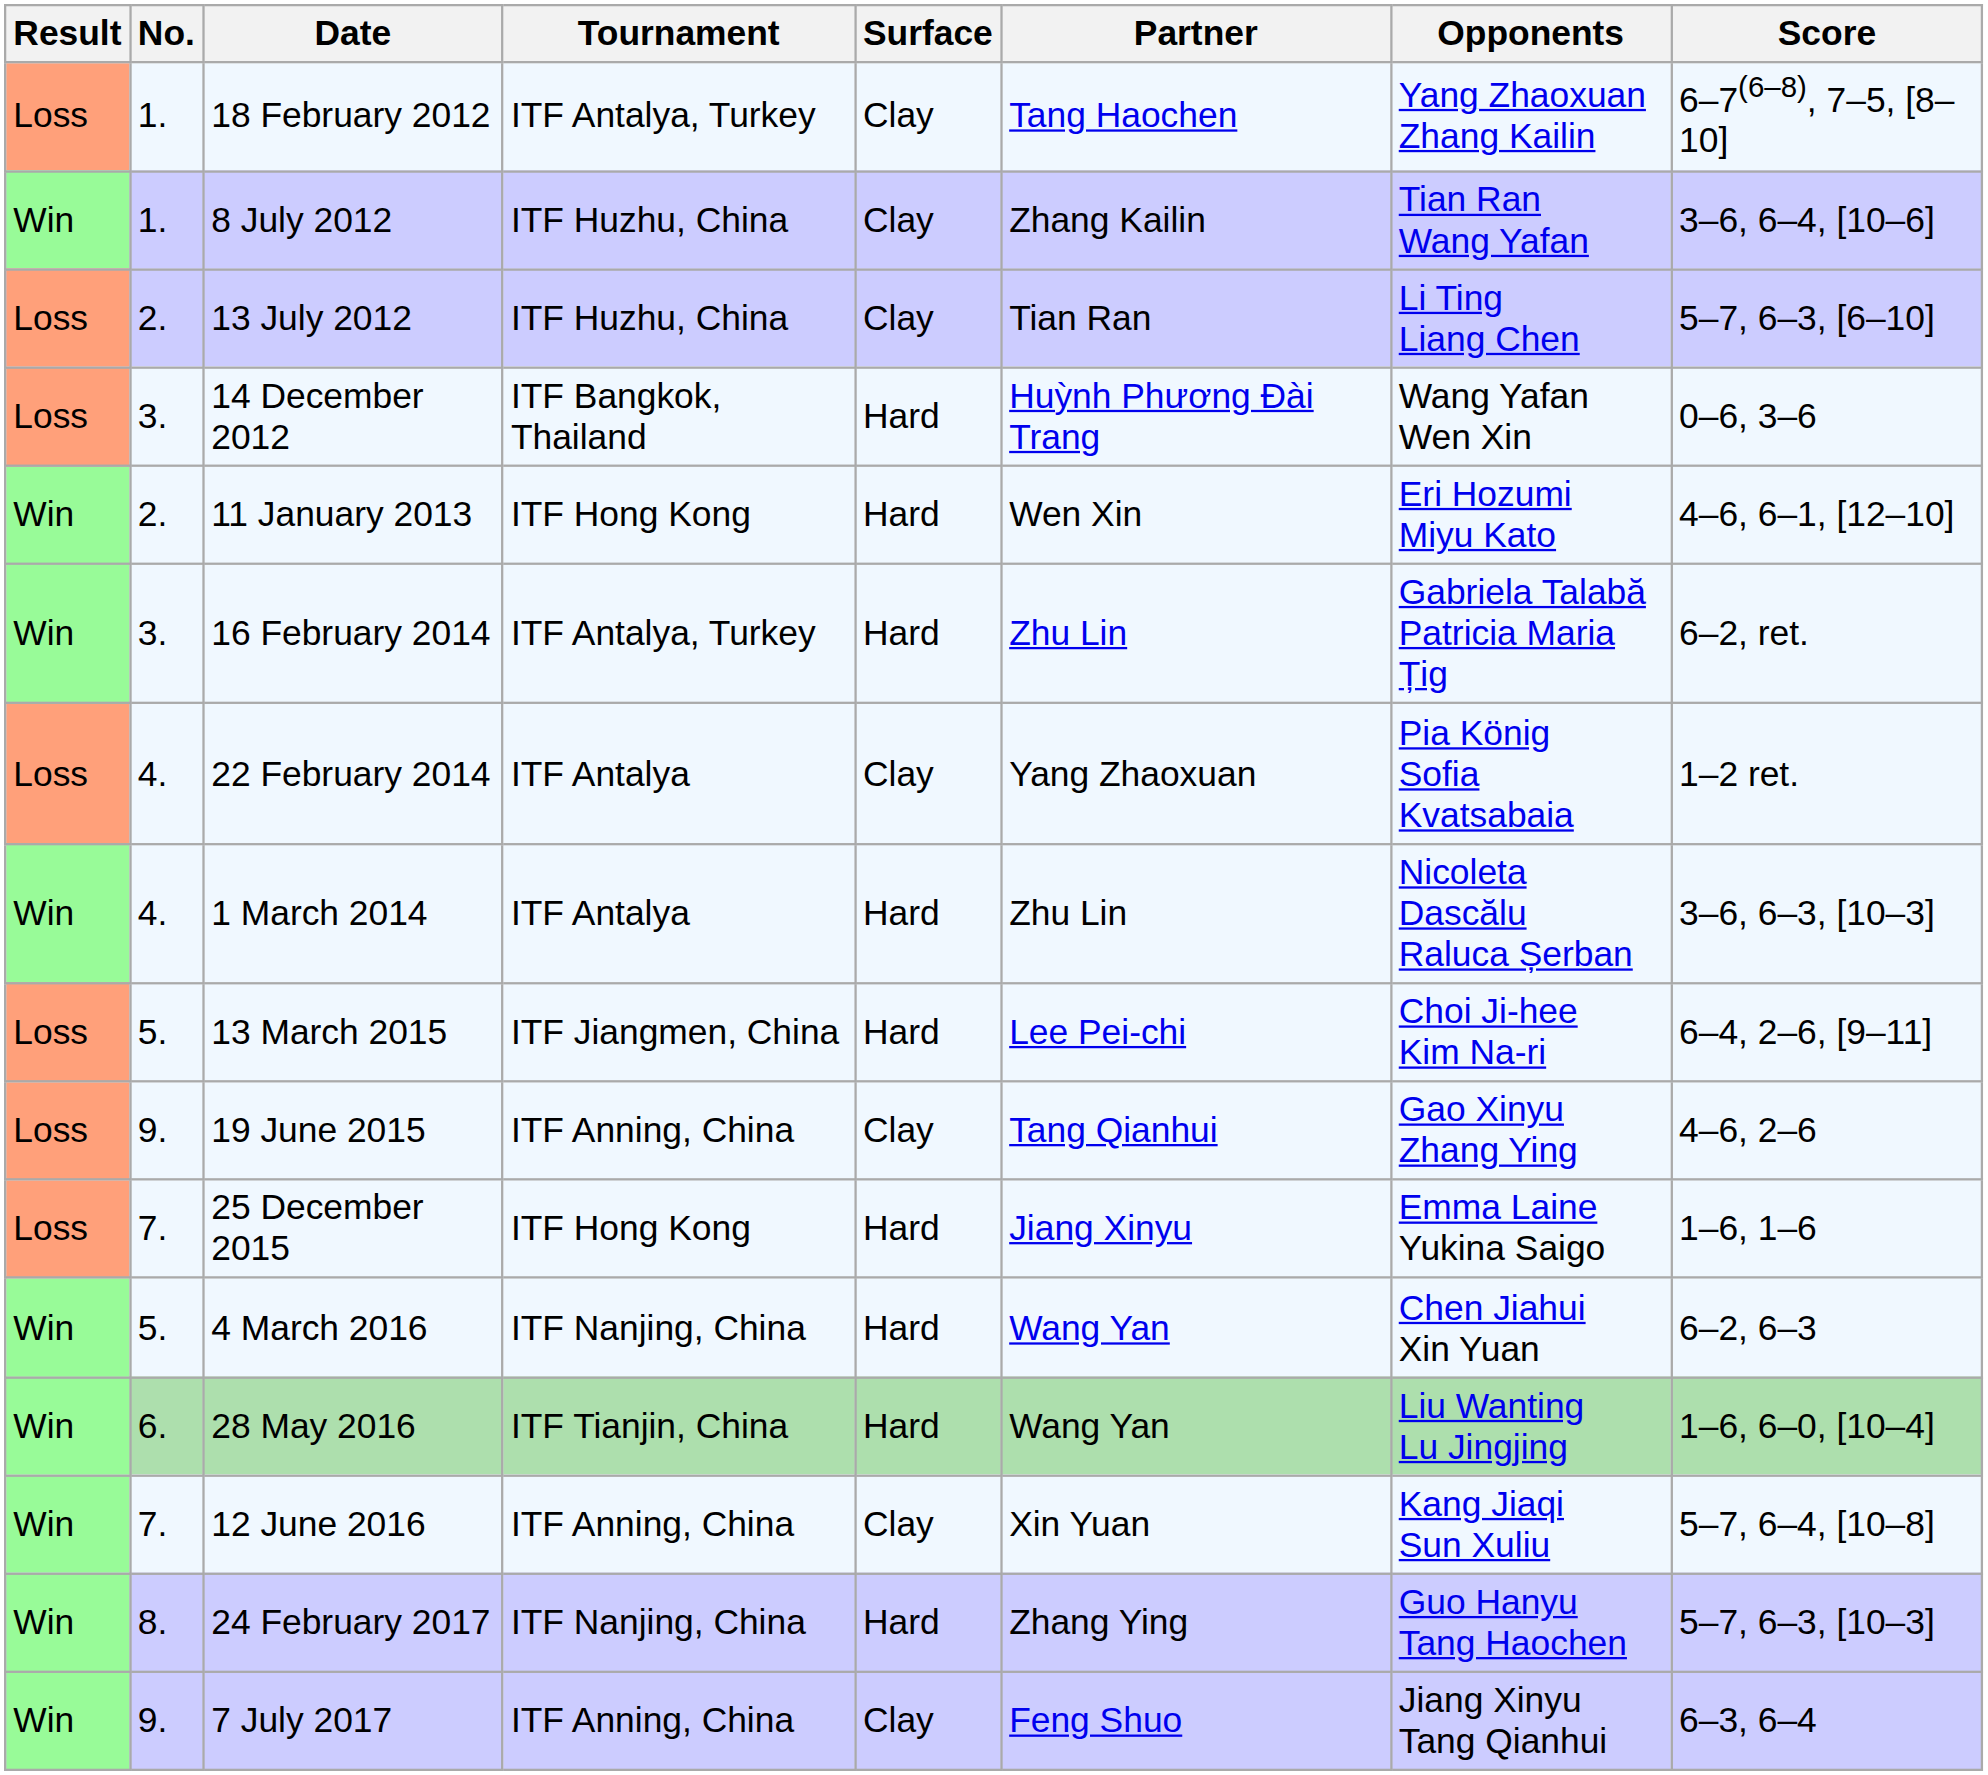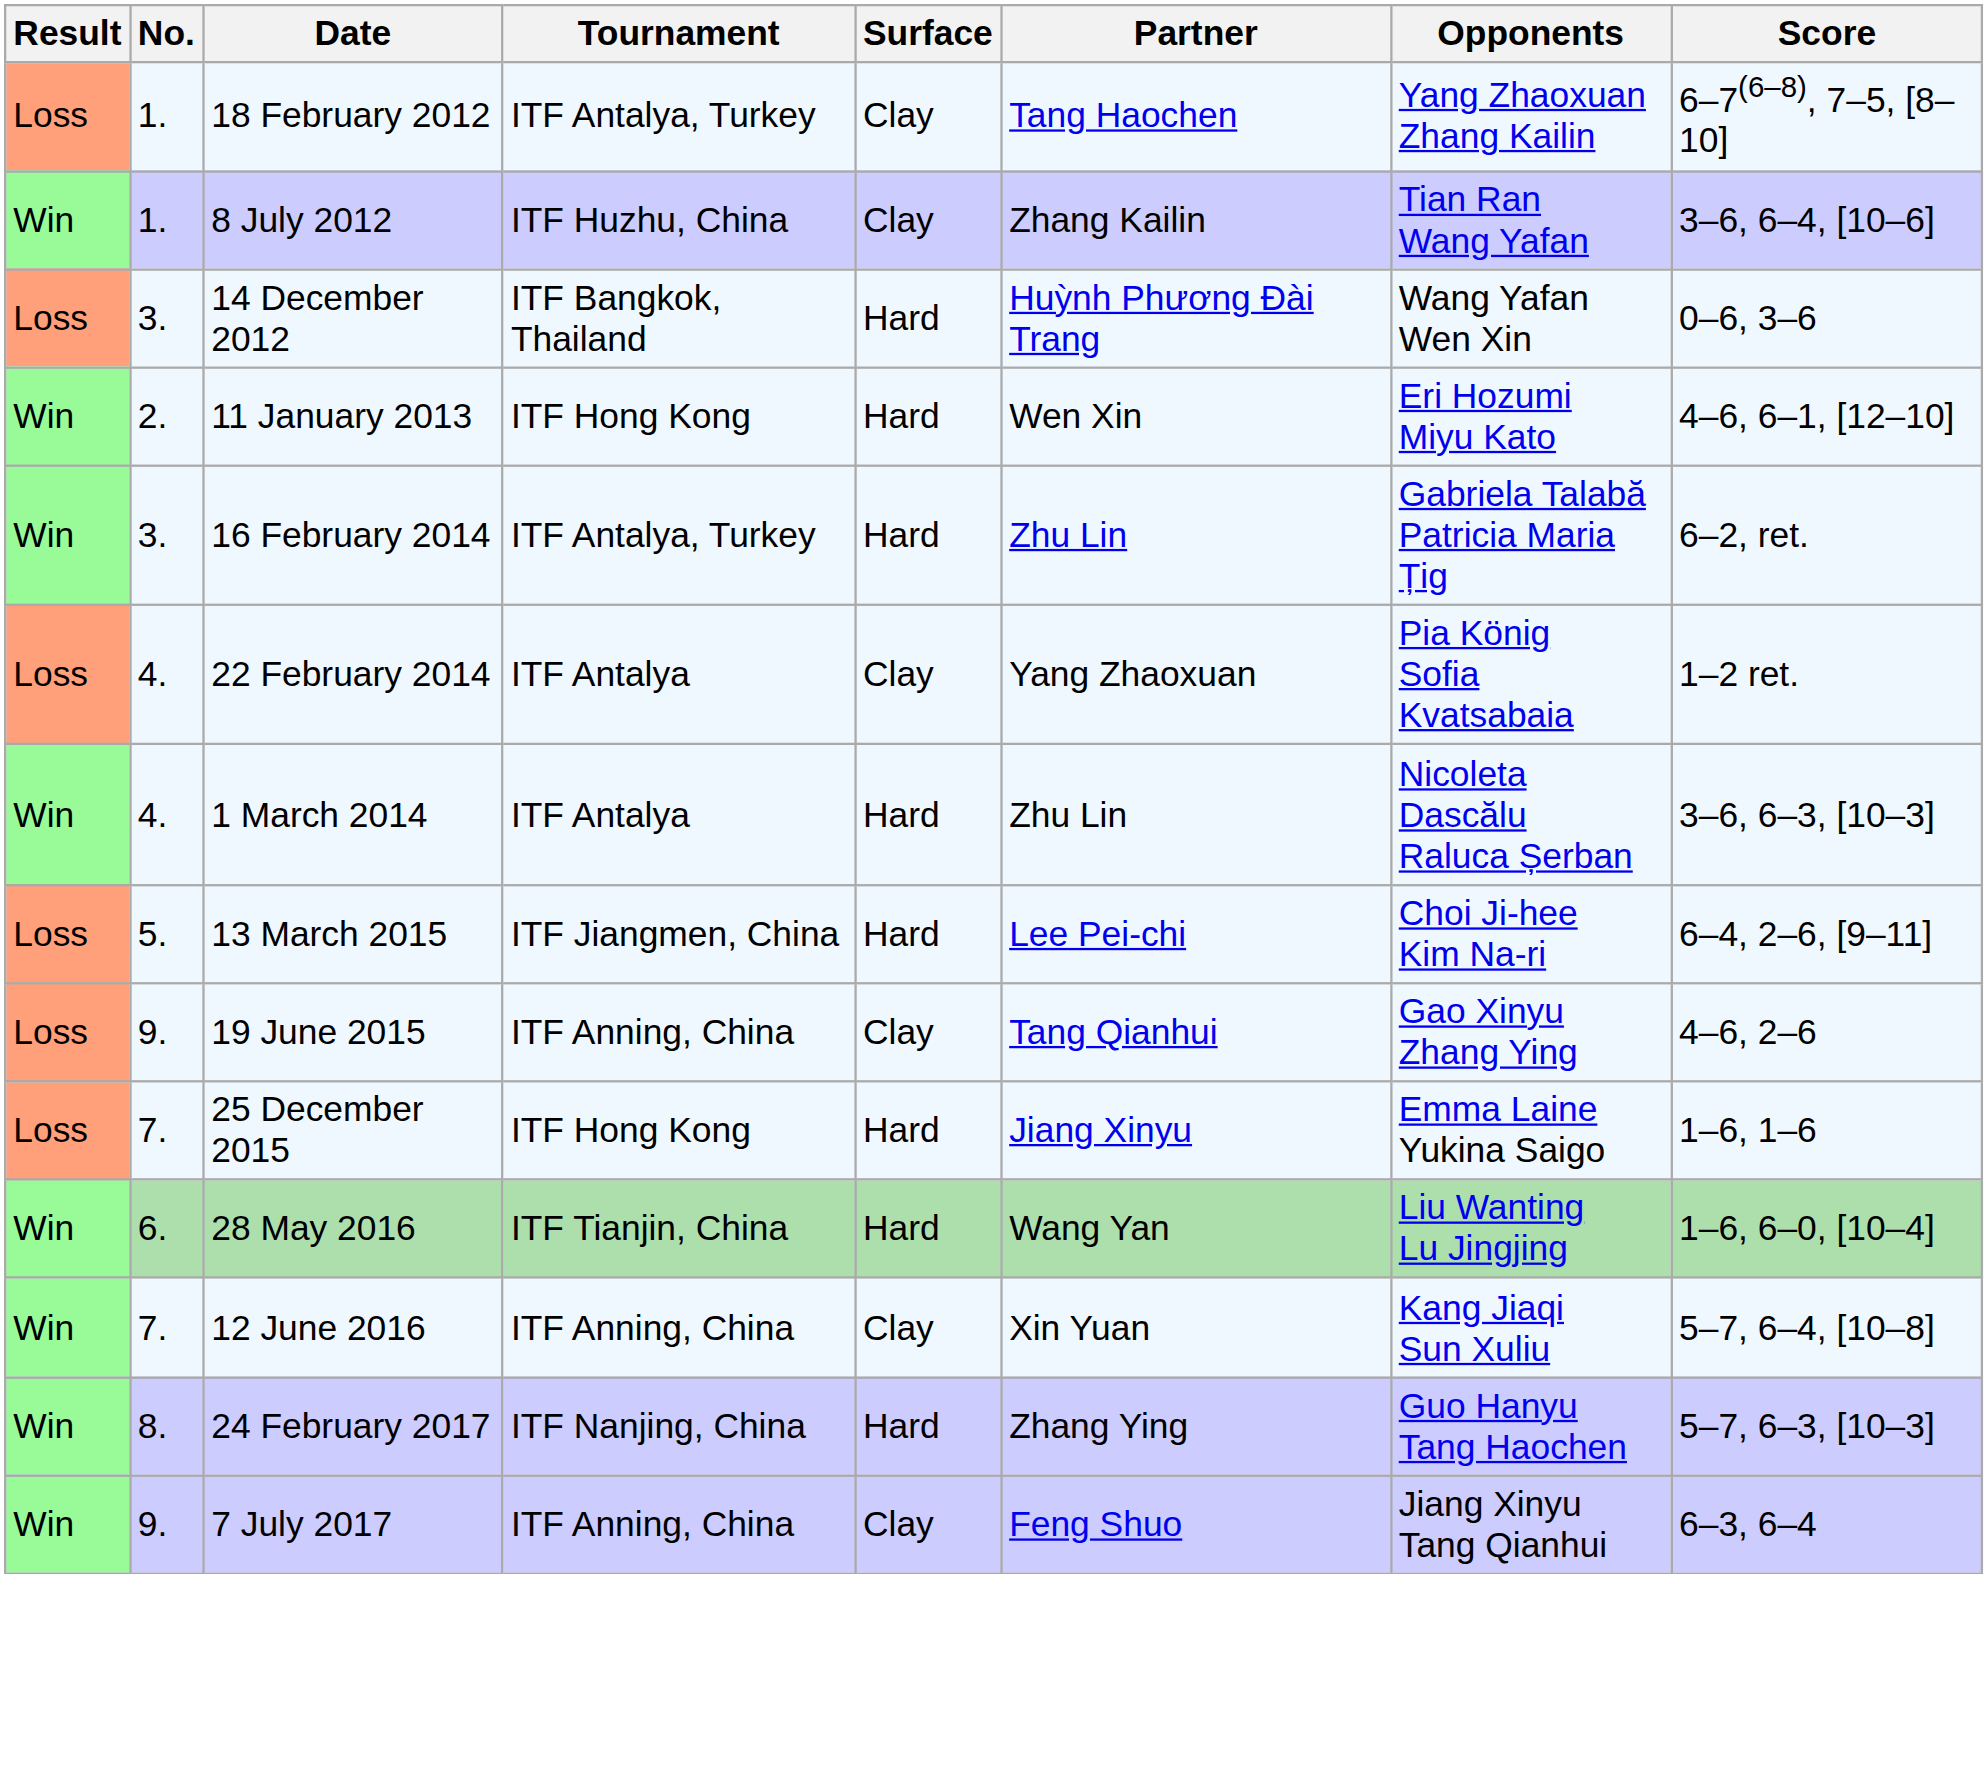- row: Loss | 2. | 13 July 2012 | ITF Huzhu, China | Clay | Tian Ran | Li Ting Liang Chen | 5–7, 6–3, [6–10]
- row: Win | 5. | 4 March 2016 | ITF Nanjing, China | Hard | Wang Yan | Chen Jiahui Xin Yuan | 6–2, 6–3
